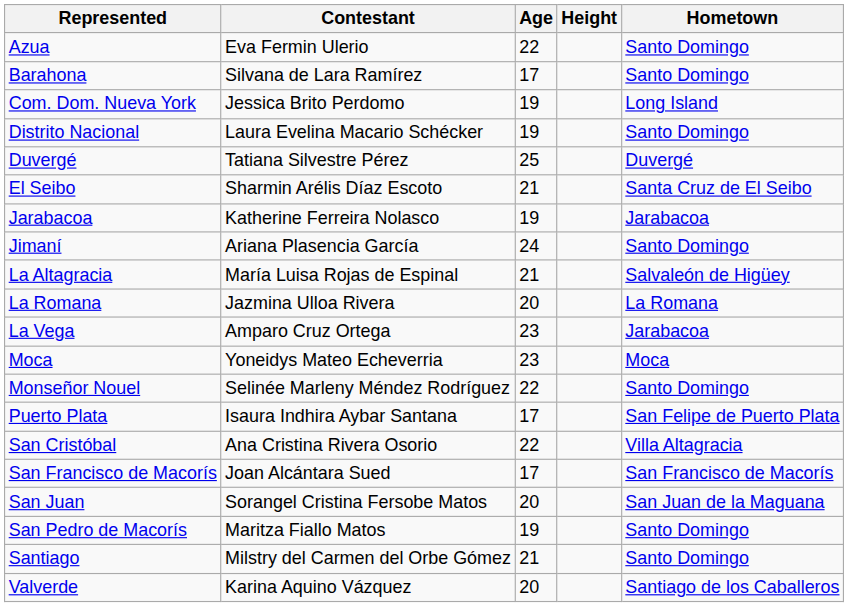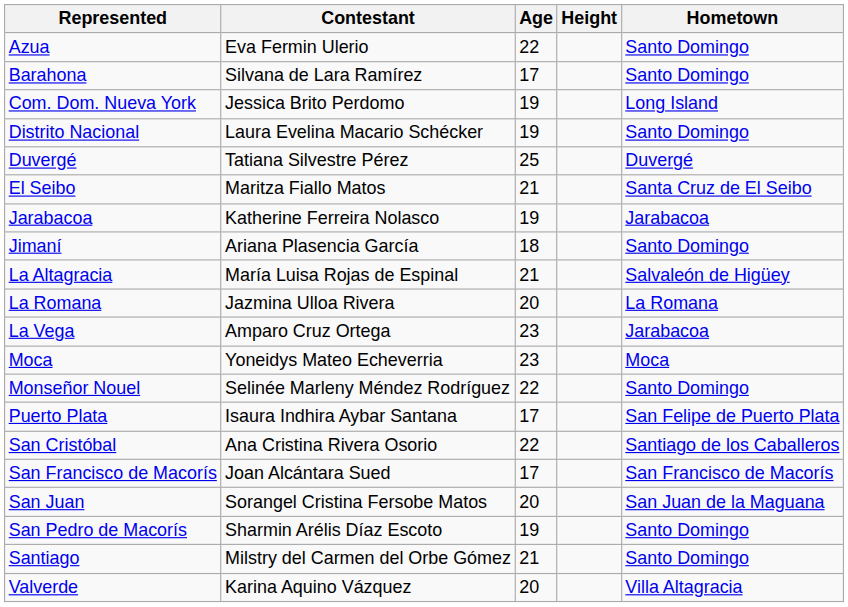El Seibo | Contestant: Sharmin Arélis Díaz Escoto -> Maritza Fiallo Matos
Jimaní | Age: 24 -> 18
San Cristóbal | Hometown: Villa Altagracia -> Santiago de los Caballeros
San Pedro de Macorís | Contestant: Maritza Fiallo Matos -> Sharmin Arélis Díaz Escoto
Valverde | Hometown: Santiago de los Caballeros -> Villa Altagracia
